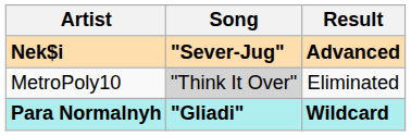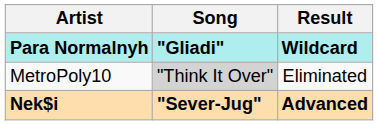rows swapped: Para Normalnyh <-> Nek$i
